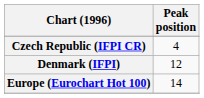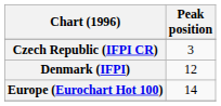Czech Republic (IFPI CR) | Peak position: 4 -> 3
